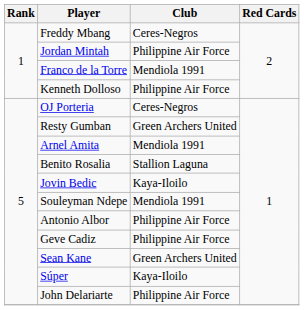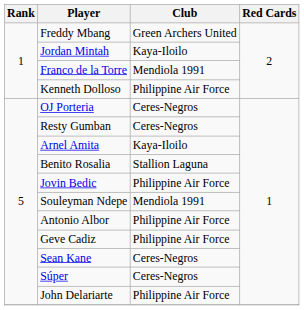Freddy Mbang | Club: Ceres-Negros -> Green Archers United
Jordan Mintah | Club: Philippine Air Force -> Kaya-Iloilo
Resty Gumban | Club: Green Archers United -> Ceres-Negros
Arnel Amita | Club: Mendiola 1991 -> Kaya-Iloilo
Jovin Bedic | Club: Kaya-Iloilo -> Philippine Air Force
Sean Kane | Club: Green Archers United -> Ceres-Negros
Súper | Club: Kaya-Iloilo -> Ceres-Negros
